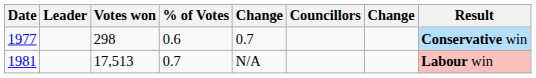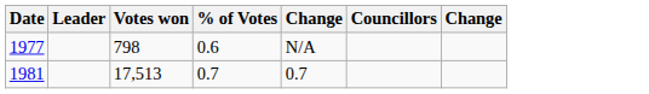- column: Result | Conservative win | Labour win
1977 | Votes won: 298 -> 798
1977 | column 5: 0.7 -> N/A
1981 | column 5: N/A -> 0.7
